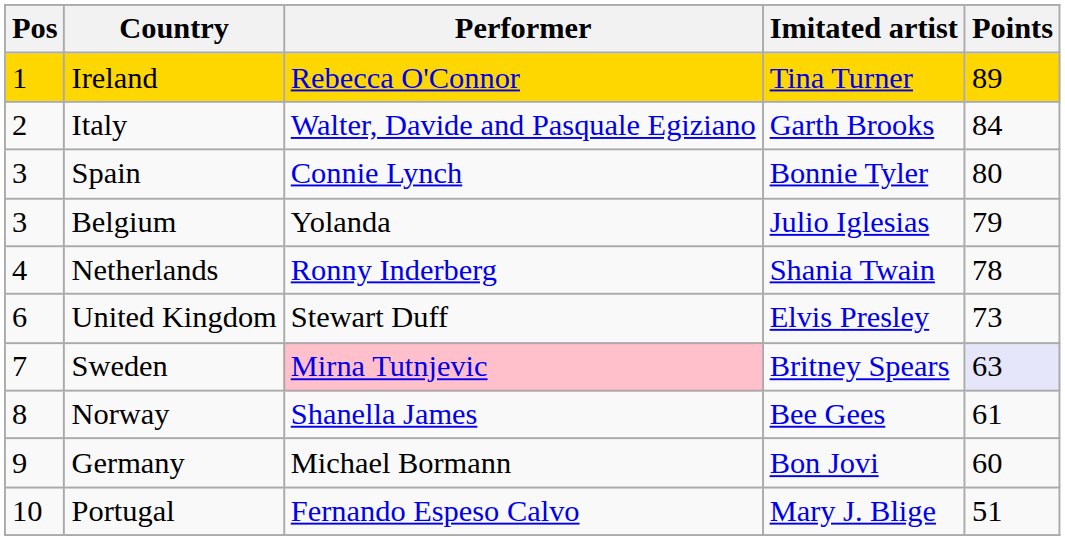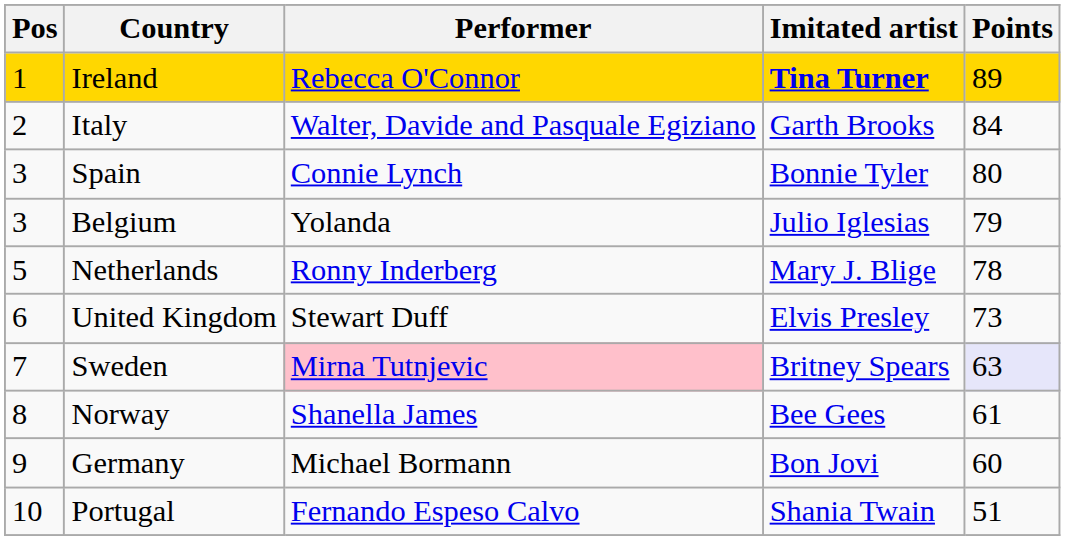Ireland | Imitated artist: normal -> bold
Netherlands | Pos: 4 -> 5
Netherlands | Imitated artist: Shania Twain -> Mary J. Blige
Portugal | Imitated artist: Mary J. Blige -> Shania Twain
